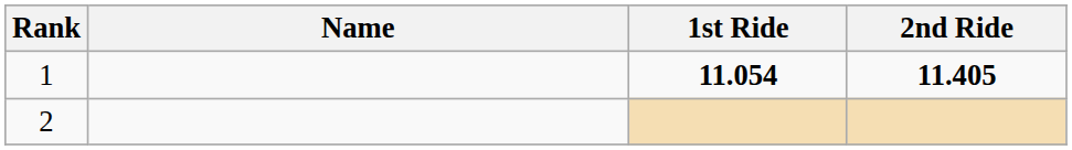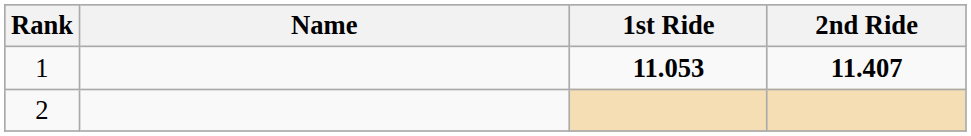1 | 1st Ride: 11.054 -> 11.053
1 | 2nd Ride: 11.405 -> 11.407
